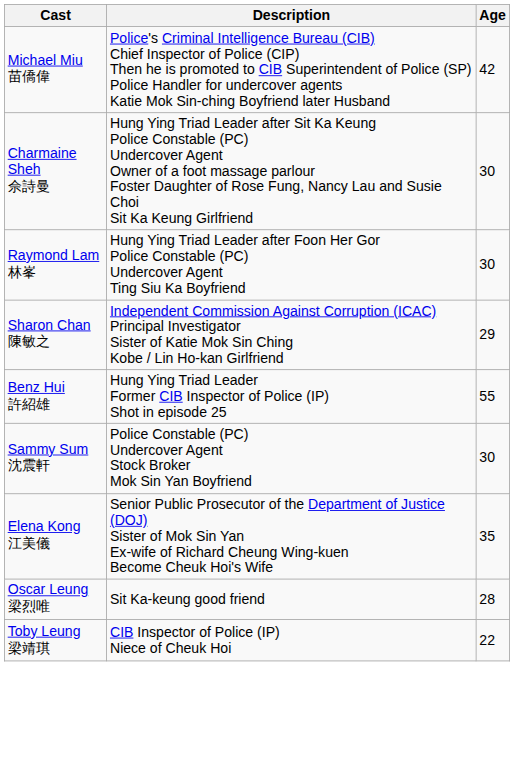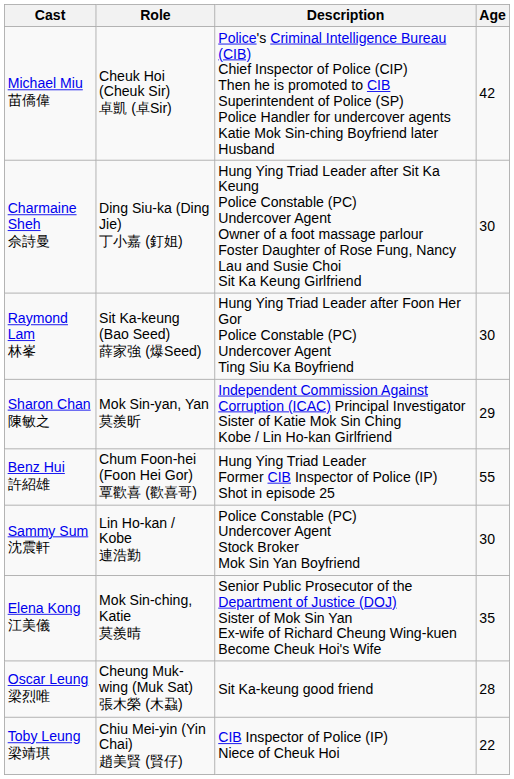+ column: Role | Cheuk Hoi (Cheuk Sir) 卓凱 (卓Sir) | Ding Siu-ka (Ding Jie) 丁小嘉 (釘姐) | Sit Ka-keung (Bao Seed) 薛家強 (爆Seed) | Mok Sin-yan, Yan 莫羨昕 | Chum Foon-hei (Foon Hei Gor) 覃歡喜 (歡喜哥) | Lin Ho-kan / Kobe 連浩勤 | Mok Sin-ching, Katie 莫羨晴 | Cheung Muk-wing (Muk Sat) 張木榮 (木蝨) | Chiu Mei-yin (Yin Chai) 趙美賢 (賢仔)
